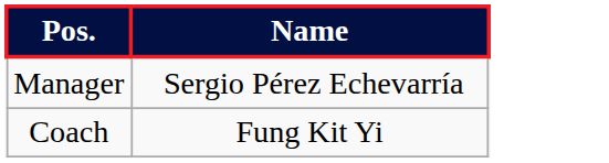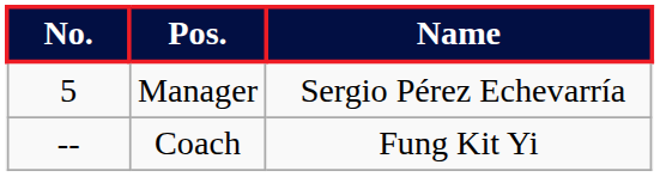+ column: No. | 5 | --
